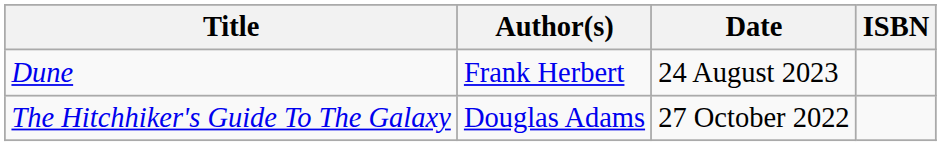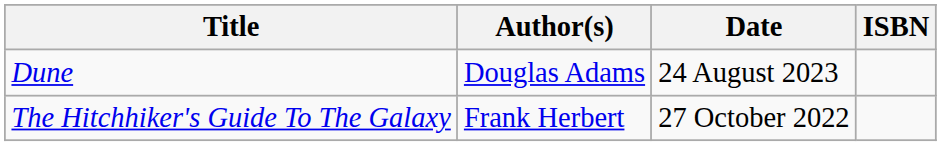Dune | Author(s): Frank Herbert -> Douglas Adams
The Hitchhiker's Guide To The Galaxy | Author(s): Douglas Adams -> Frank Herbert
